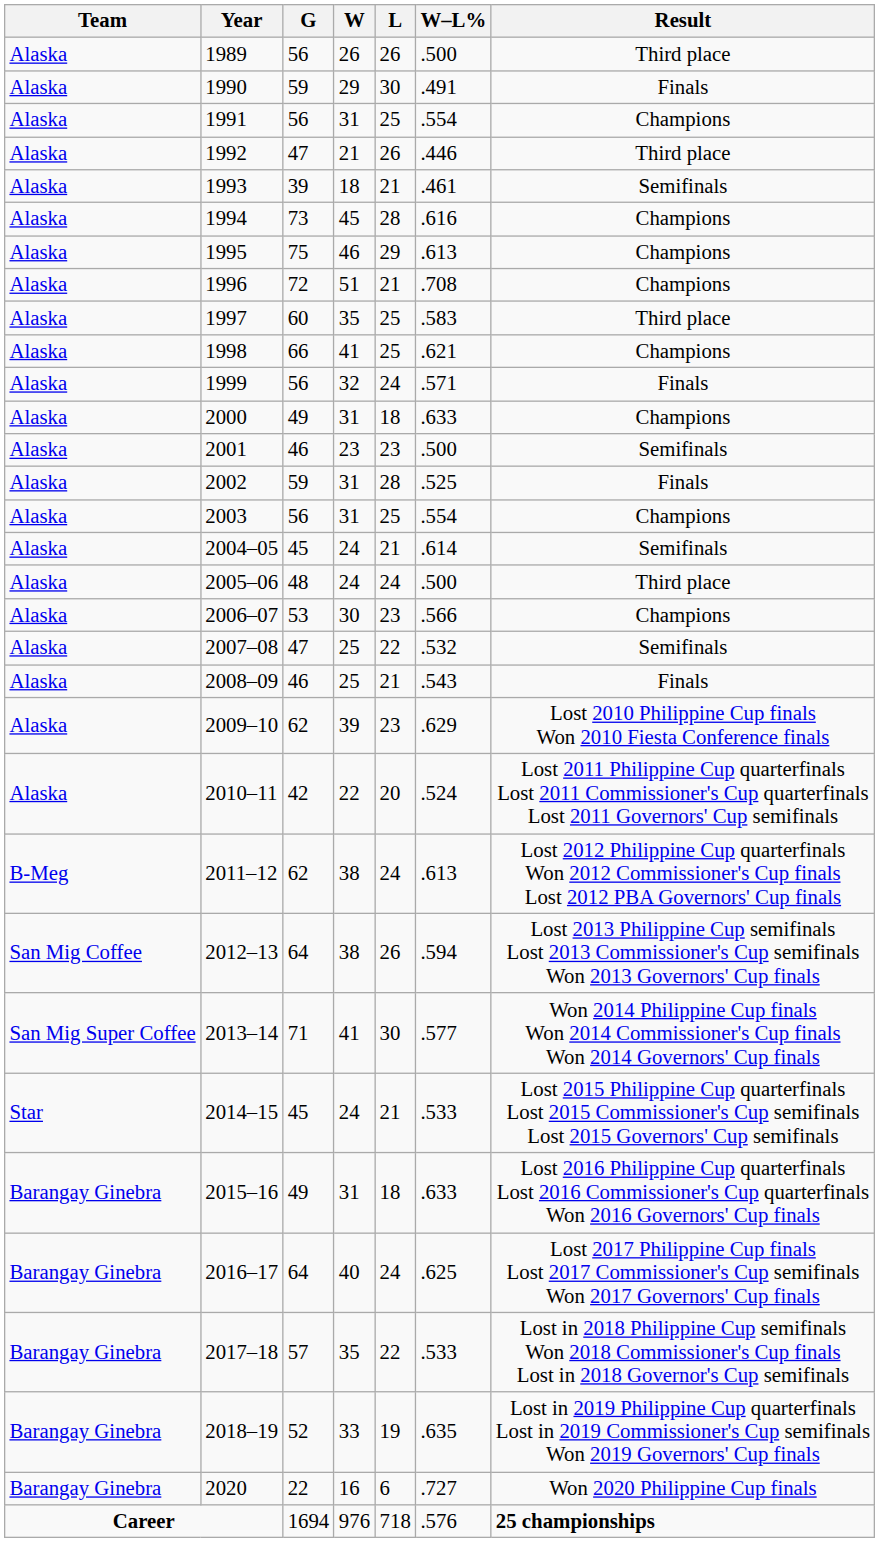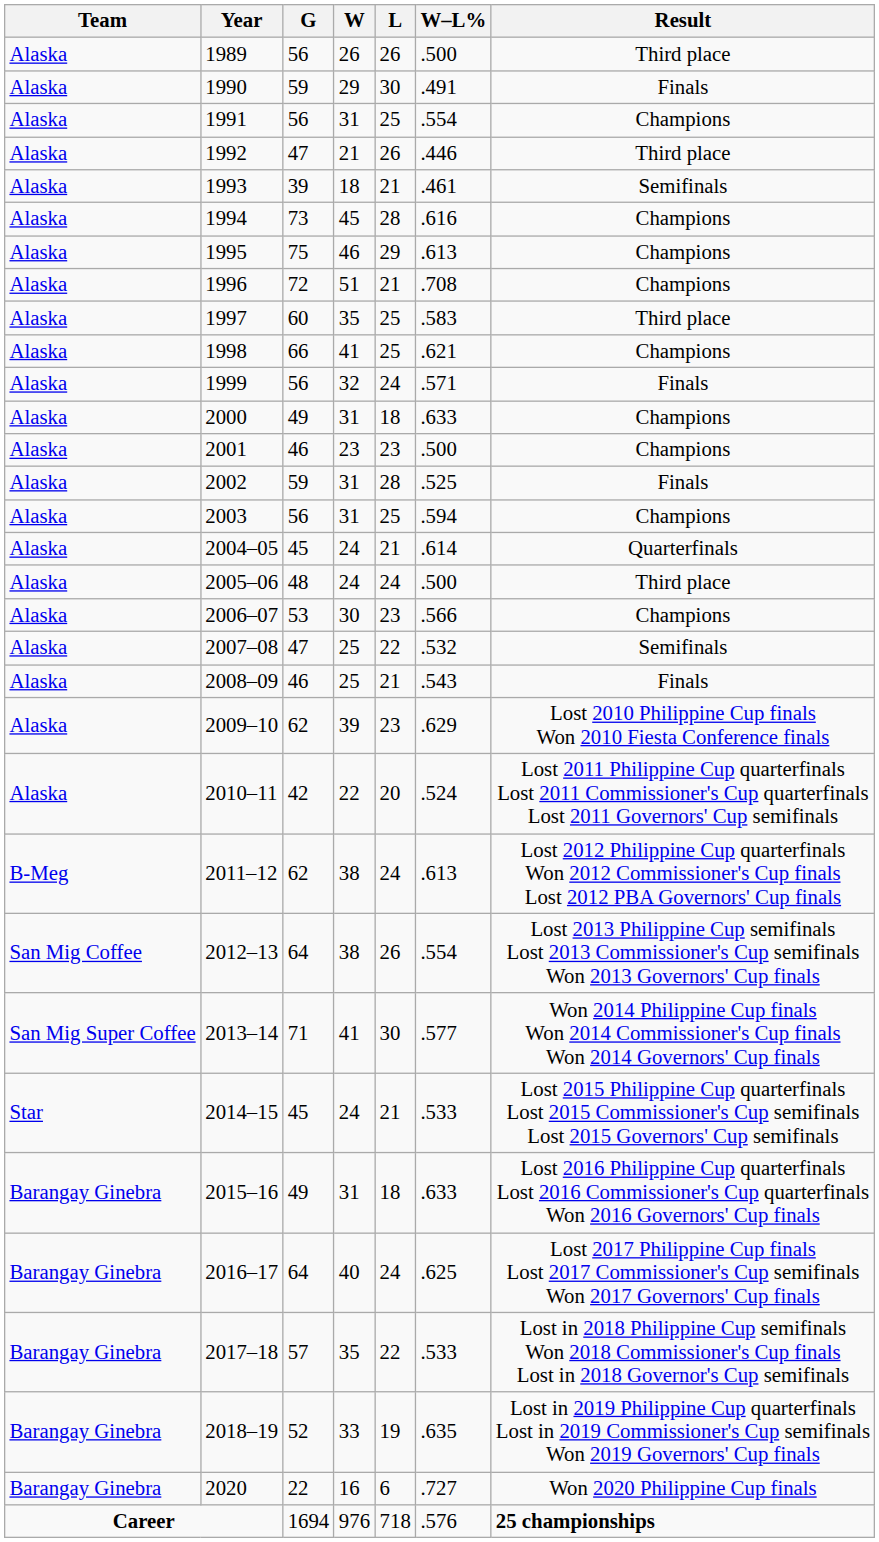2001 | Result: Semifinals -> Champions
2003 | W–L%: .554 -> .594
2004–05 | Result: Semifinals -> Quarterfinals
2012–13 | W–L%: .594 -> .554
